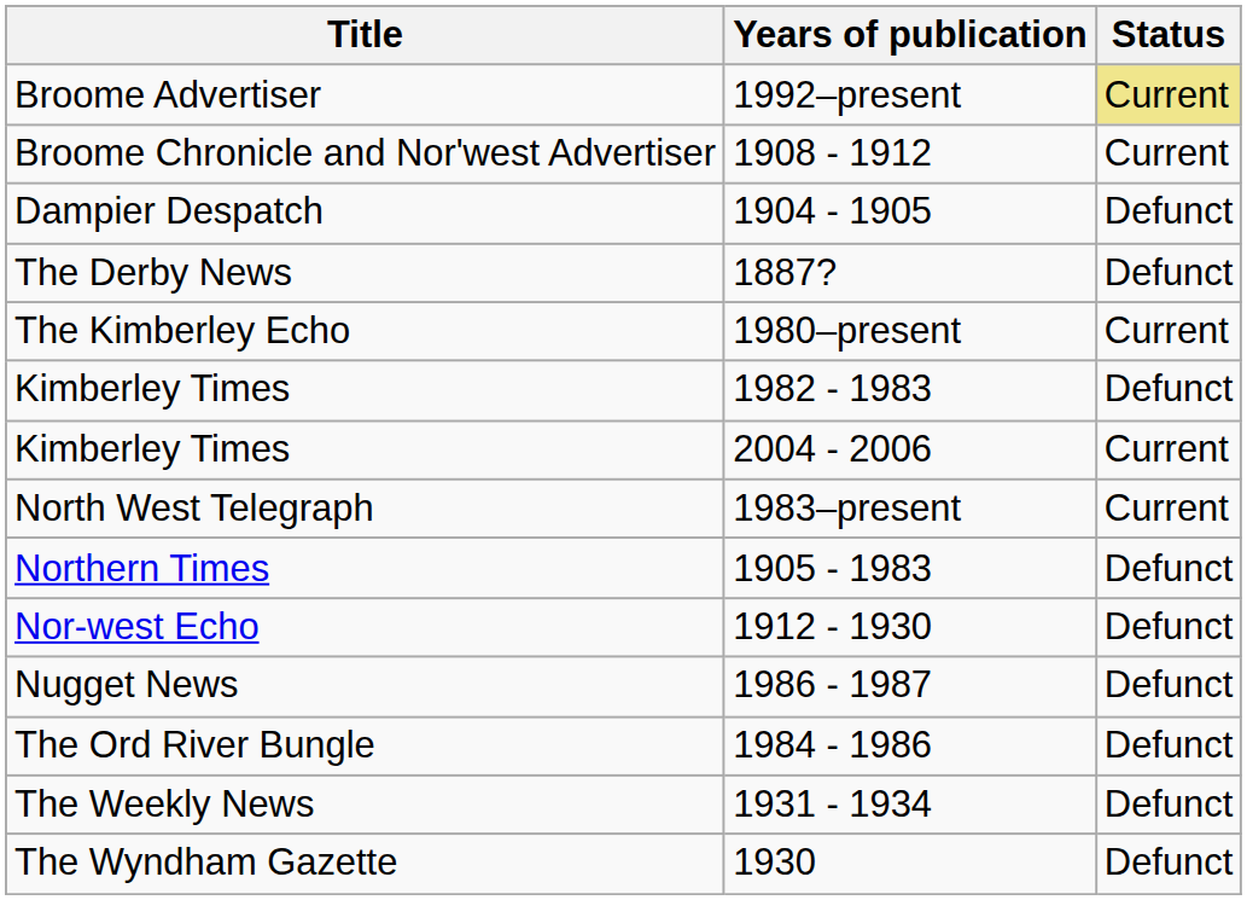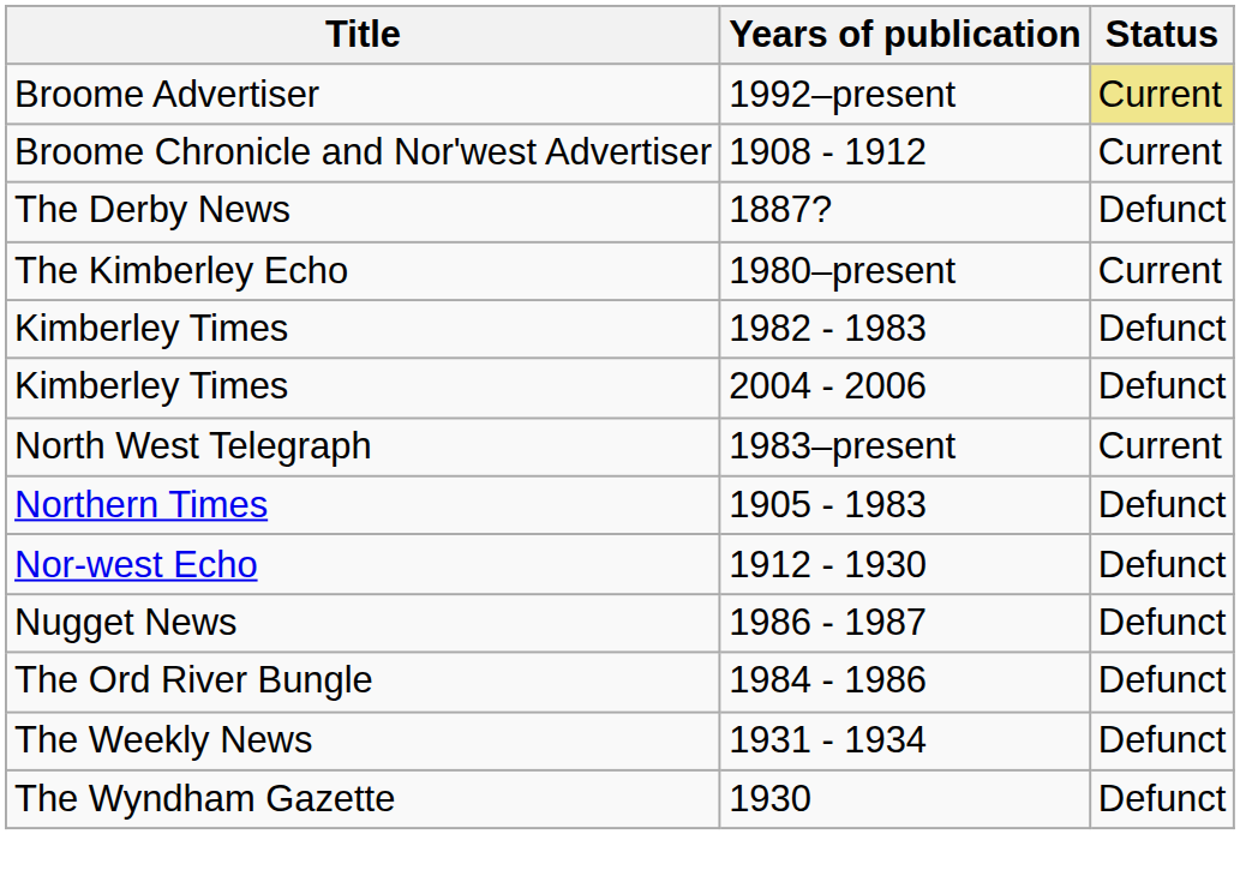- row: Dampier Despatch | 1904 - 1905 | Defunct
Kimberley Times / 2004 - 2006 | Status: Current -> Defunct
